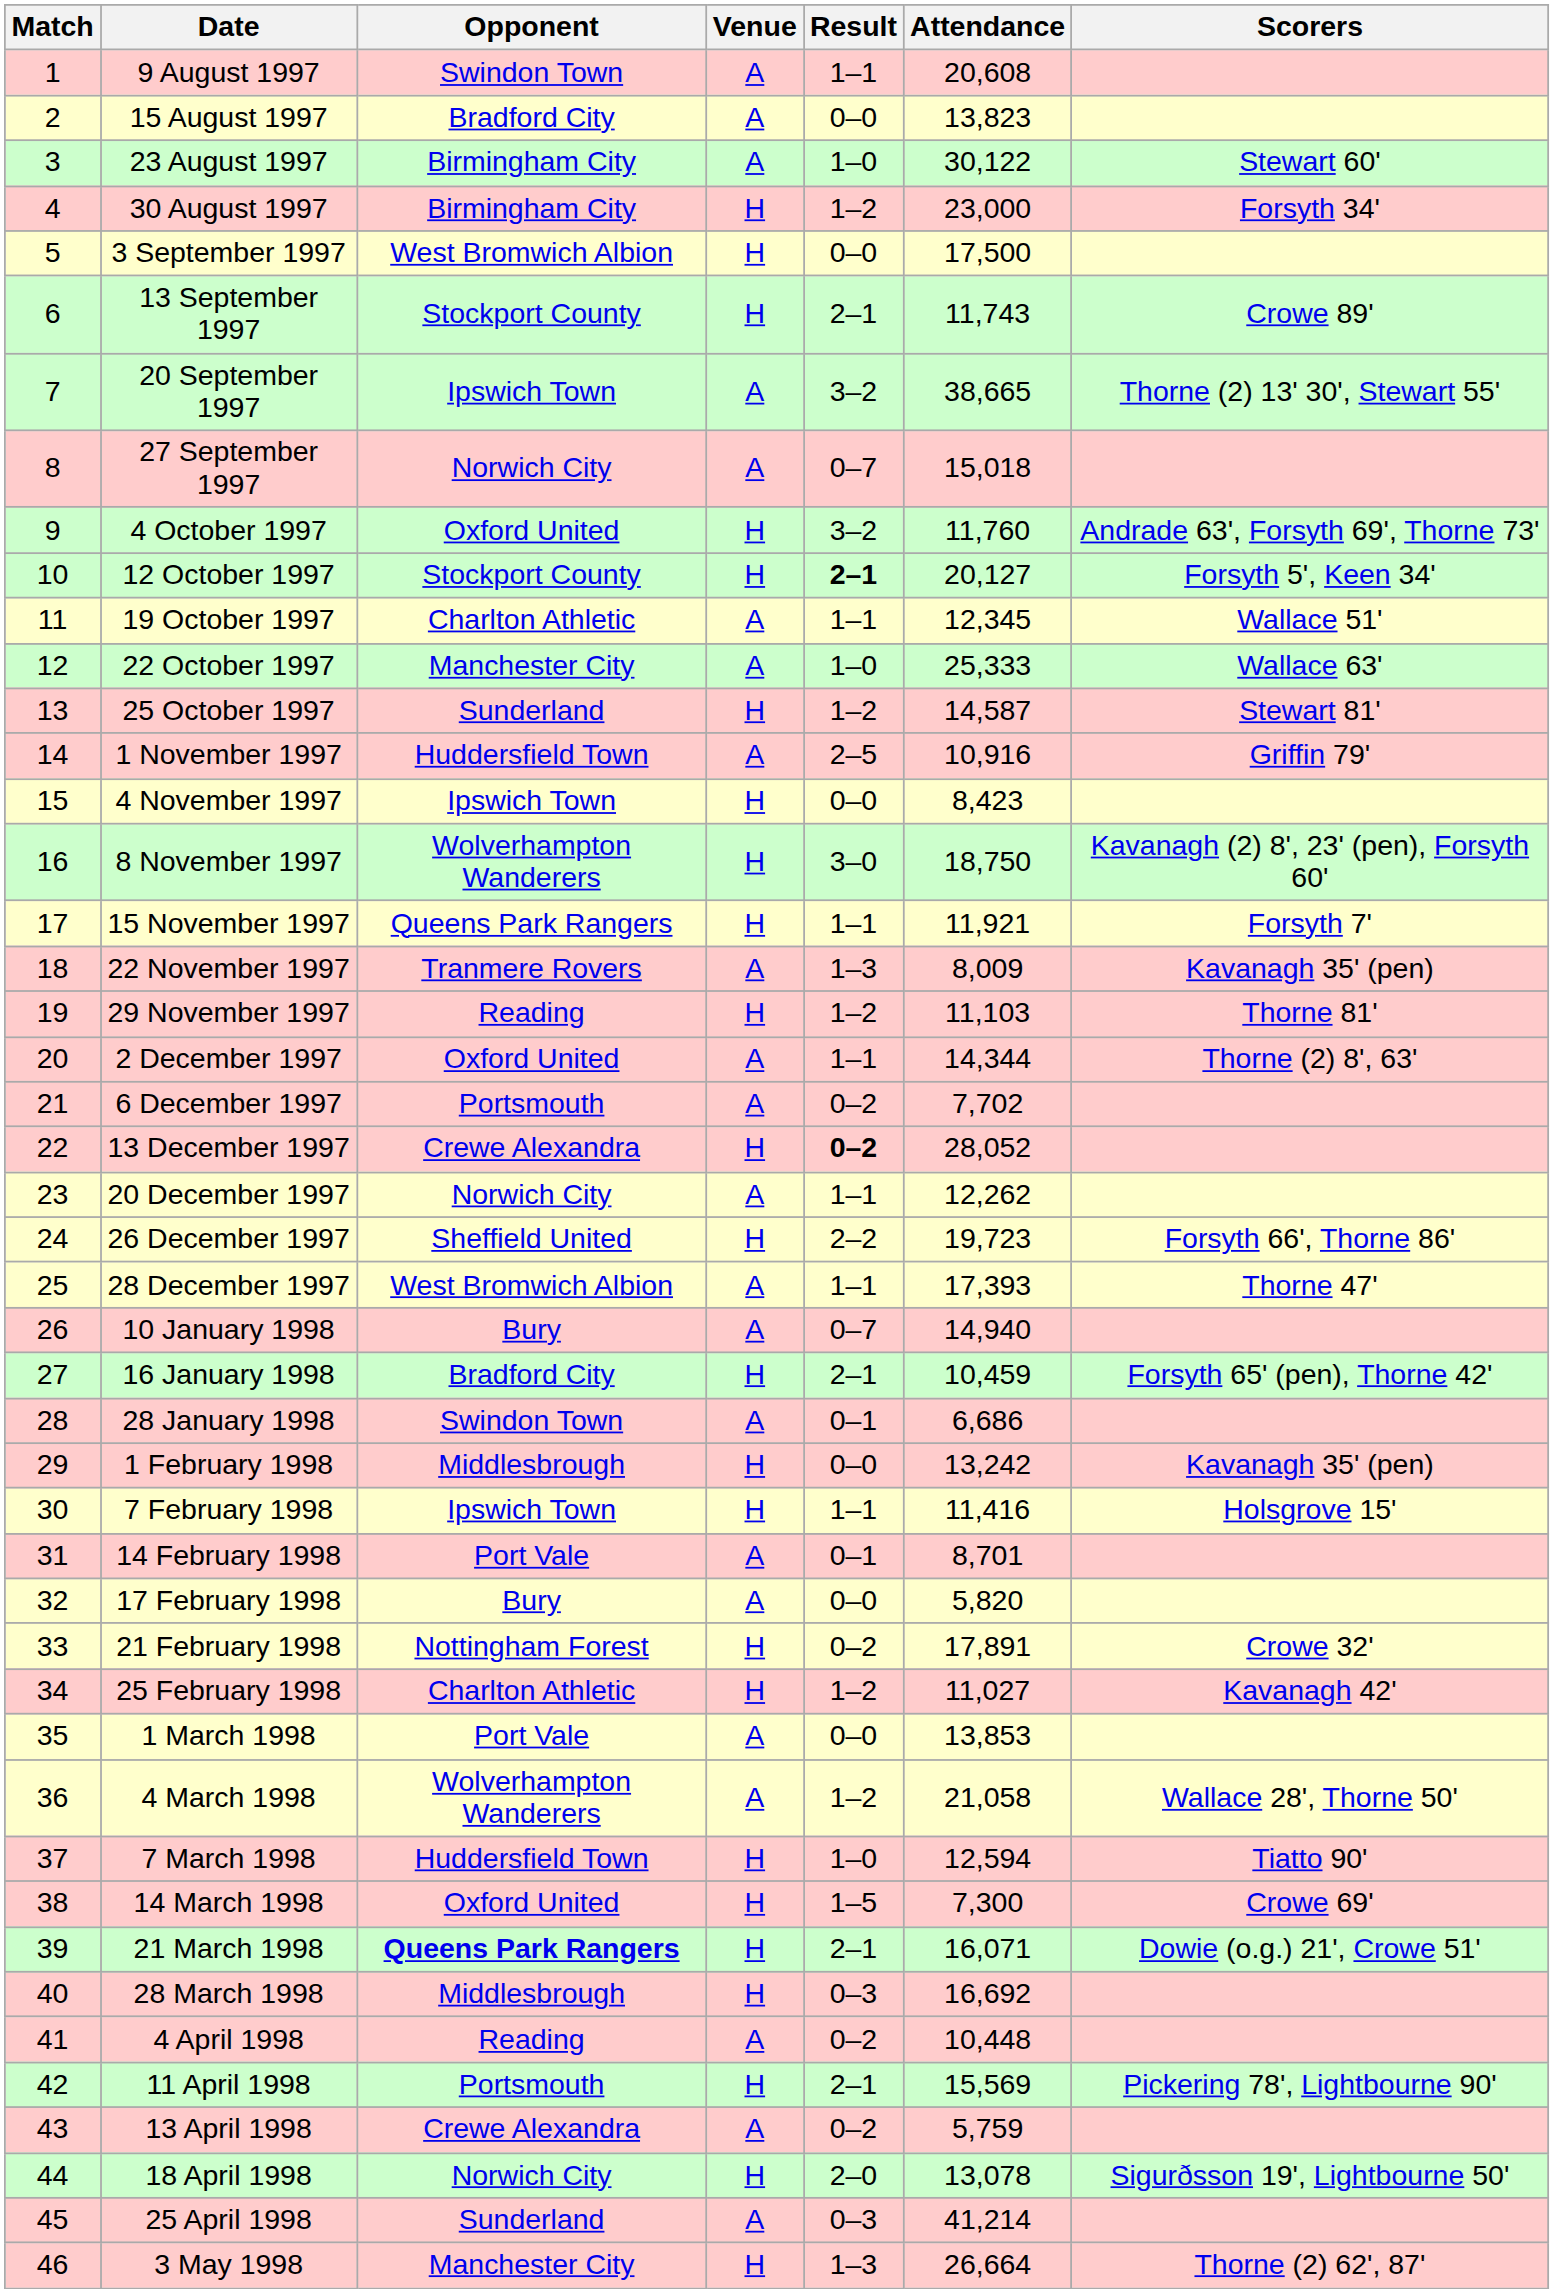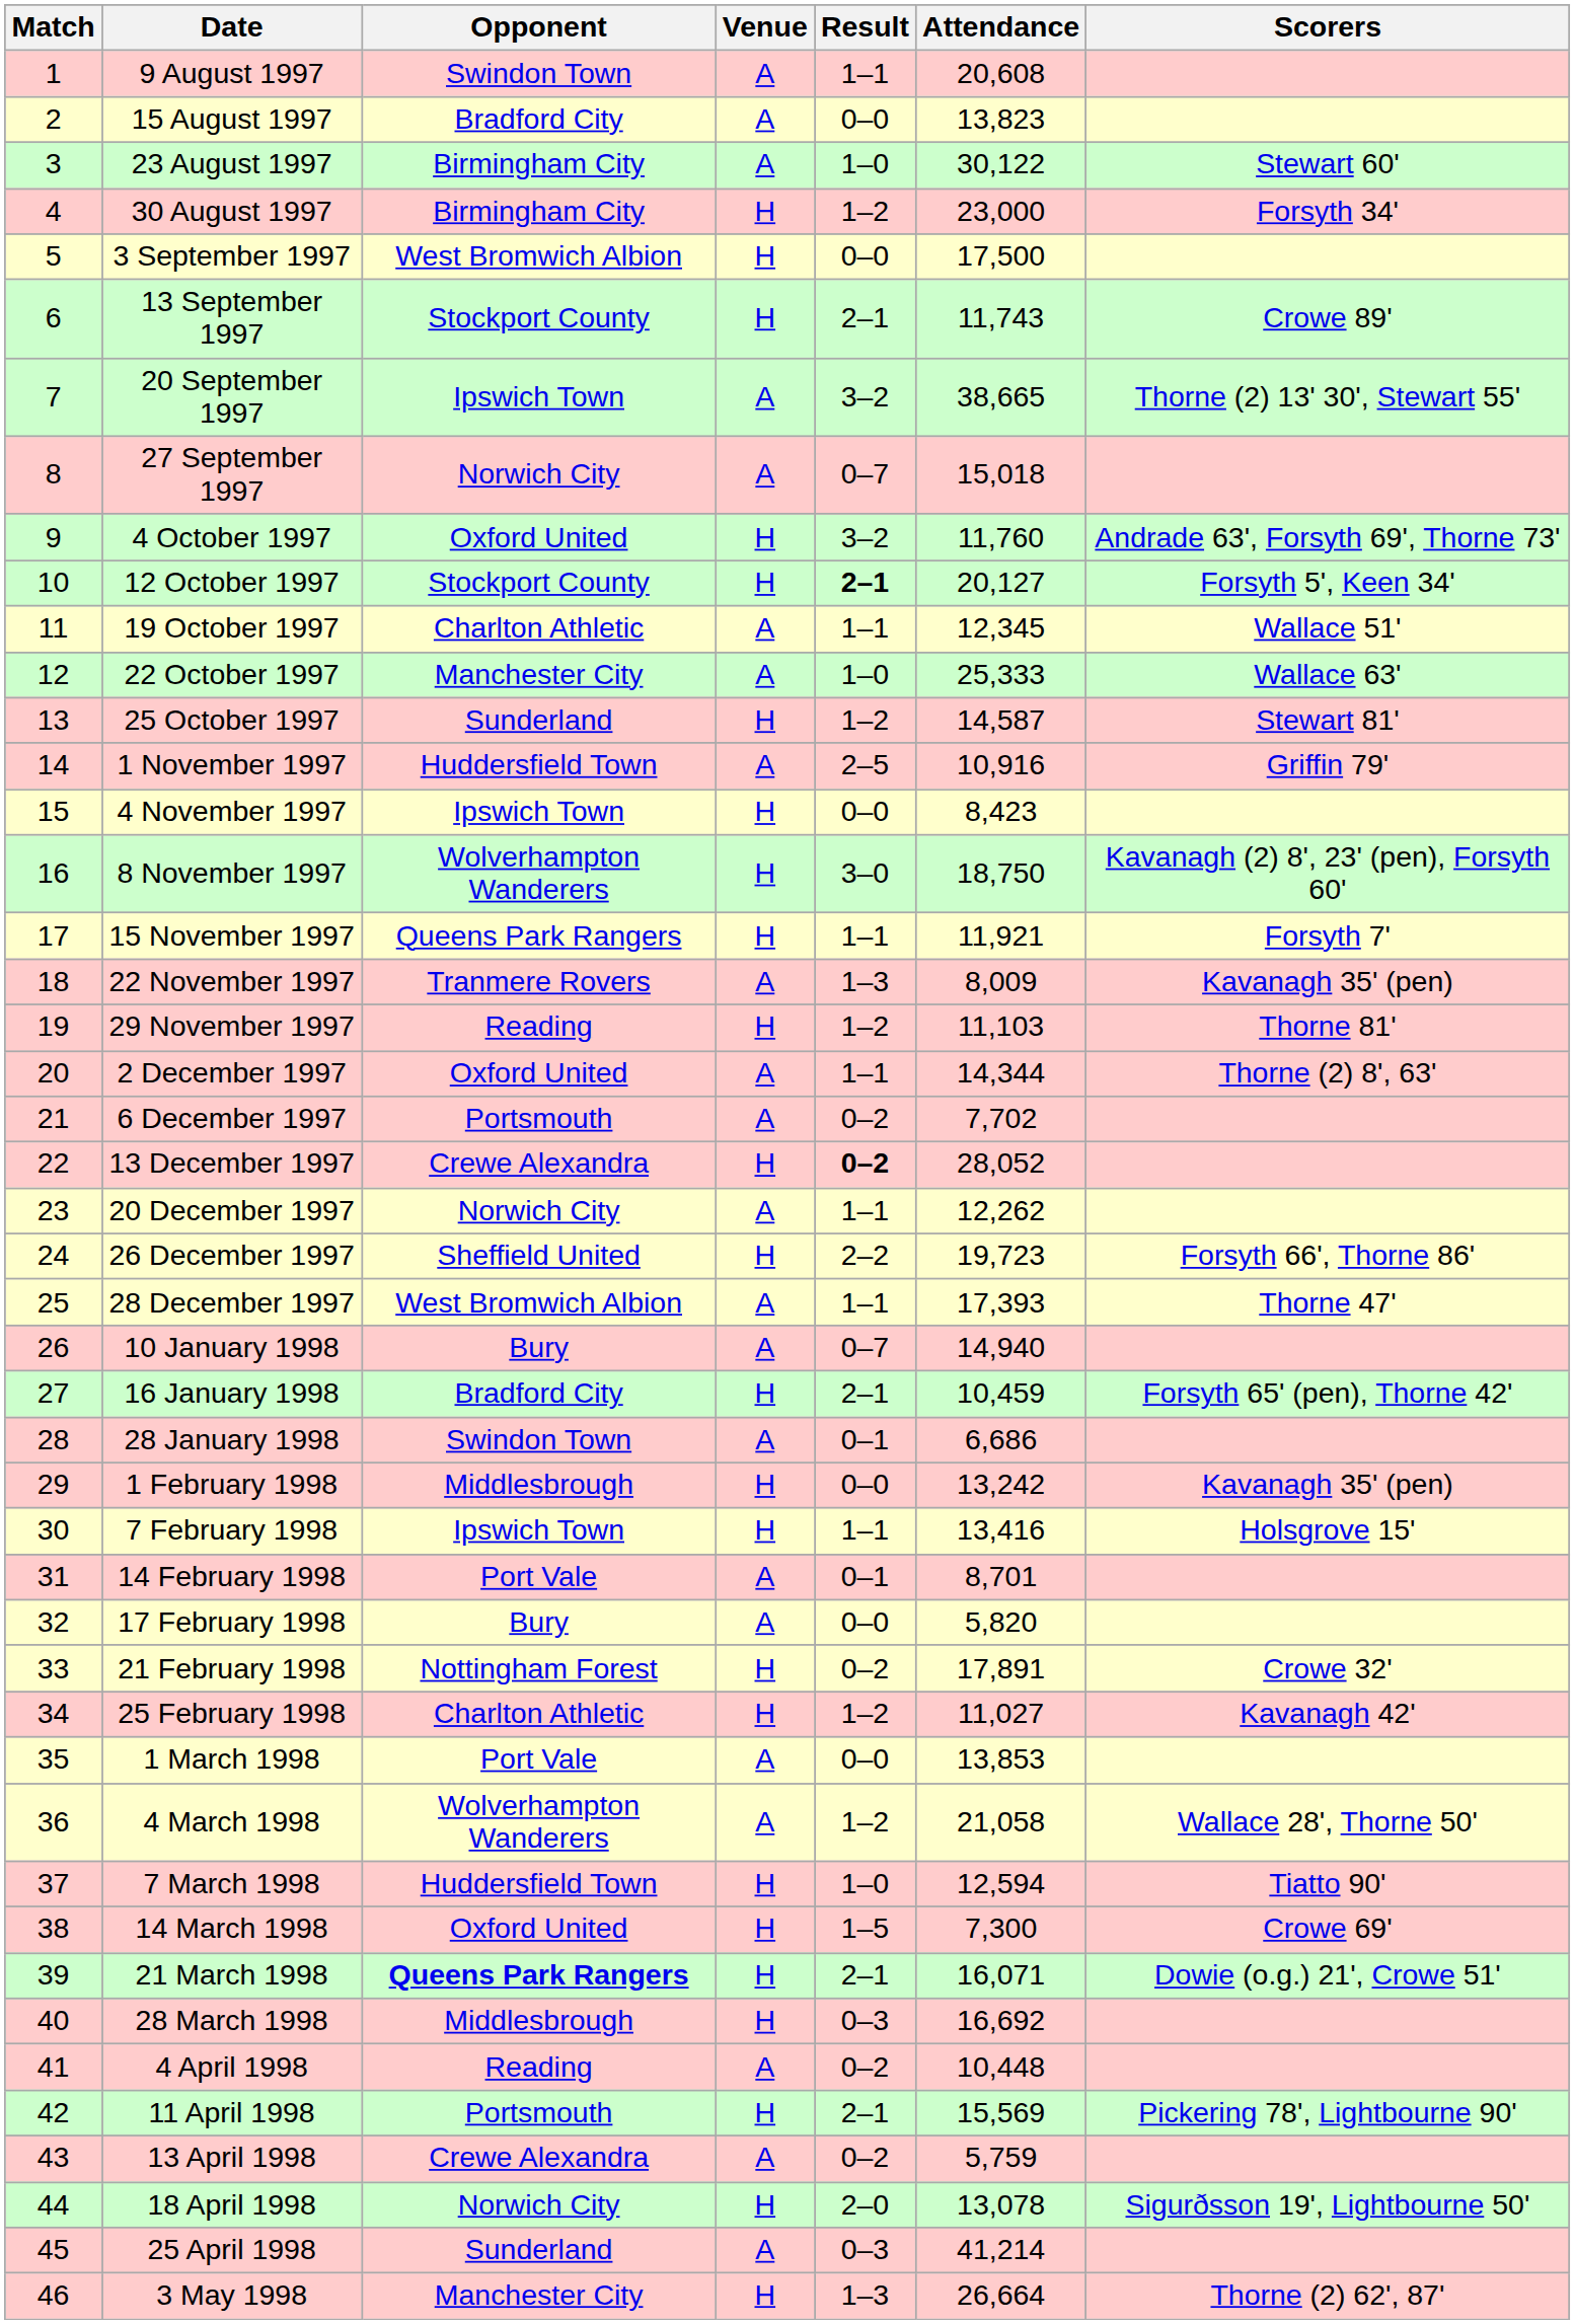7 February 1998 | Attendance: 11,416 -> 13,416
